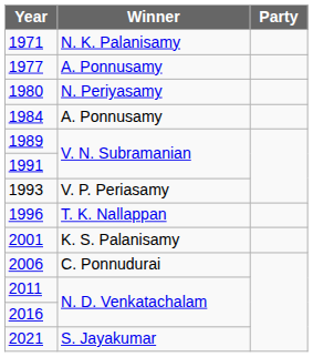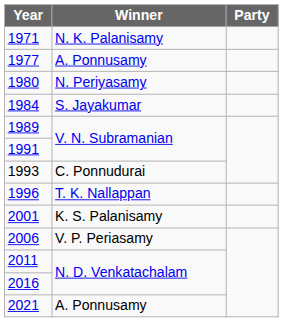1984 | Winner: A. Ponnusamy -> S. Jayakumar
1993 | Winner: V. P. Periasamy -> C. Ponnudurai
2006 | Winner: C. Ponnudurai -> V. P. Periasamy
2021 | Winner: S. Jayakumar -> A. Ponnusamy
